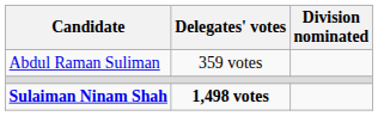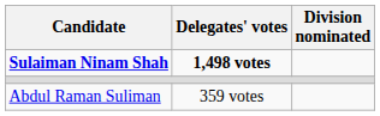rows swapped: Sulaiman Ninam Shah <-> Abdul Raman Suliman
